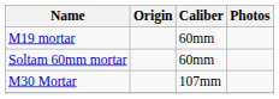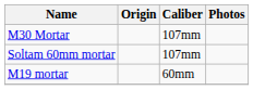rows swapped: M30 Mortar <-> M19 mortar
Soltam 60mm mortar | Caliber: 60mm -> 107mm
